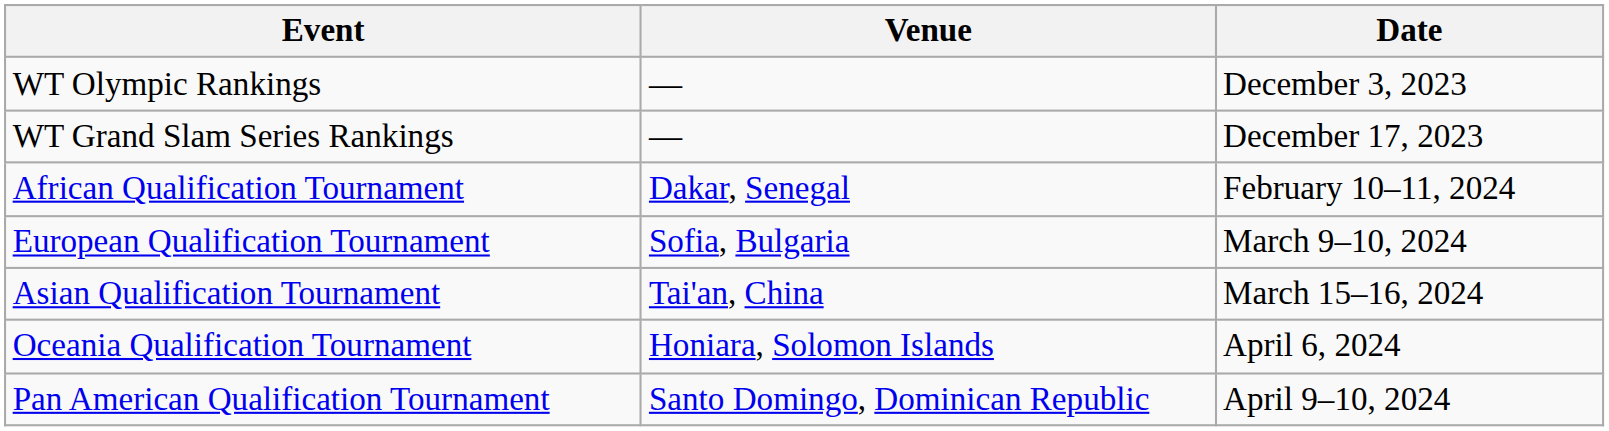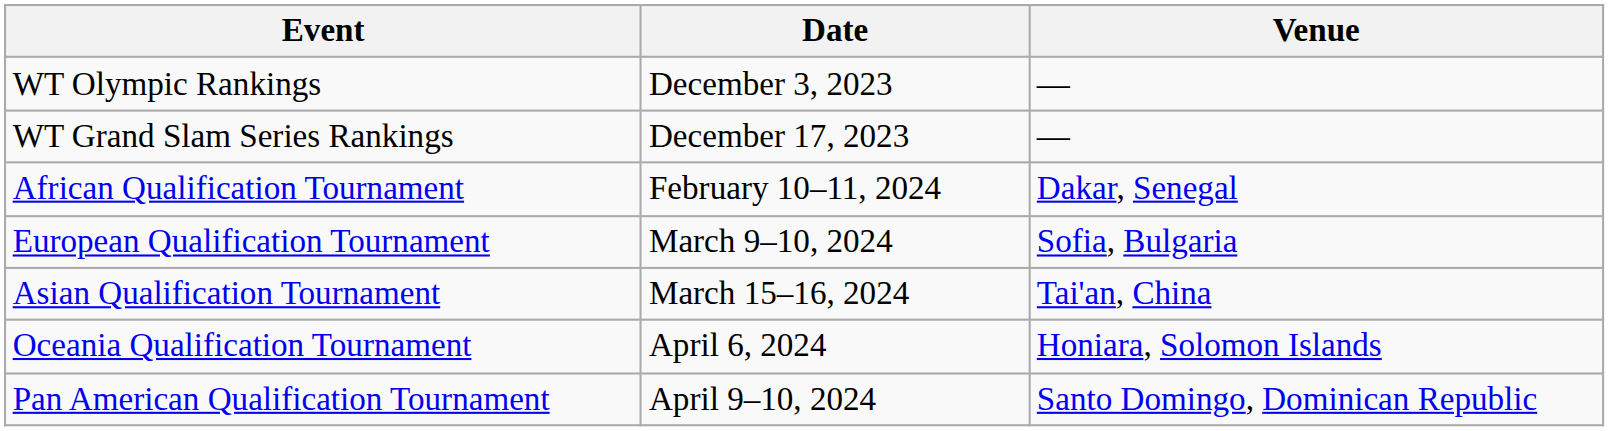columns swapped: Date <-> Venue
